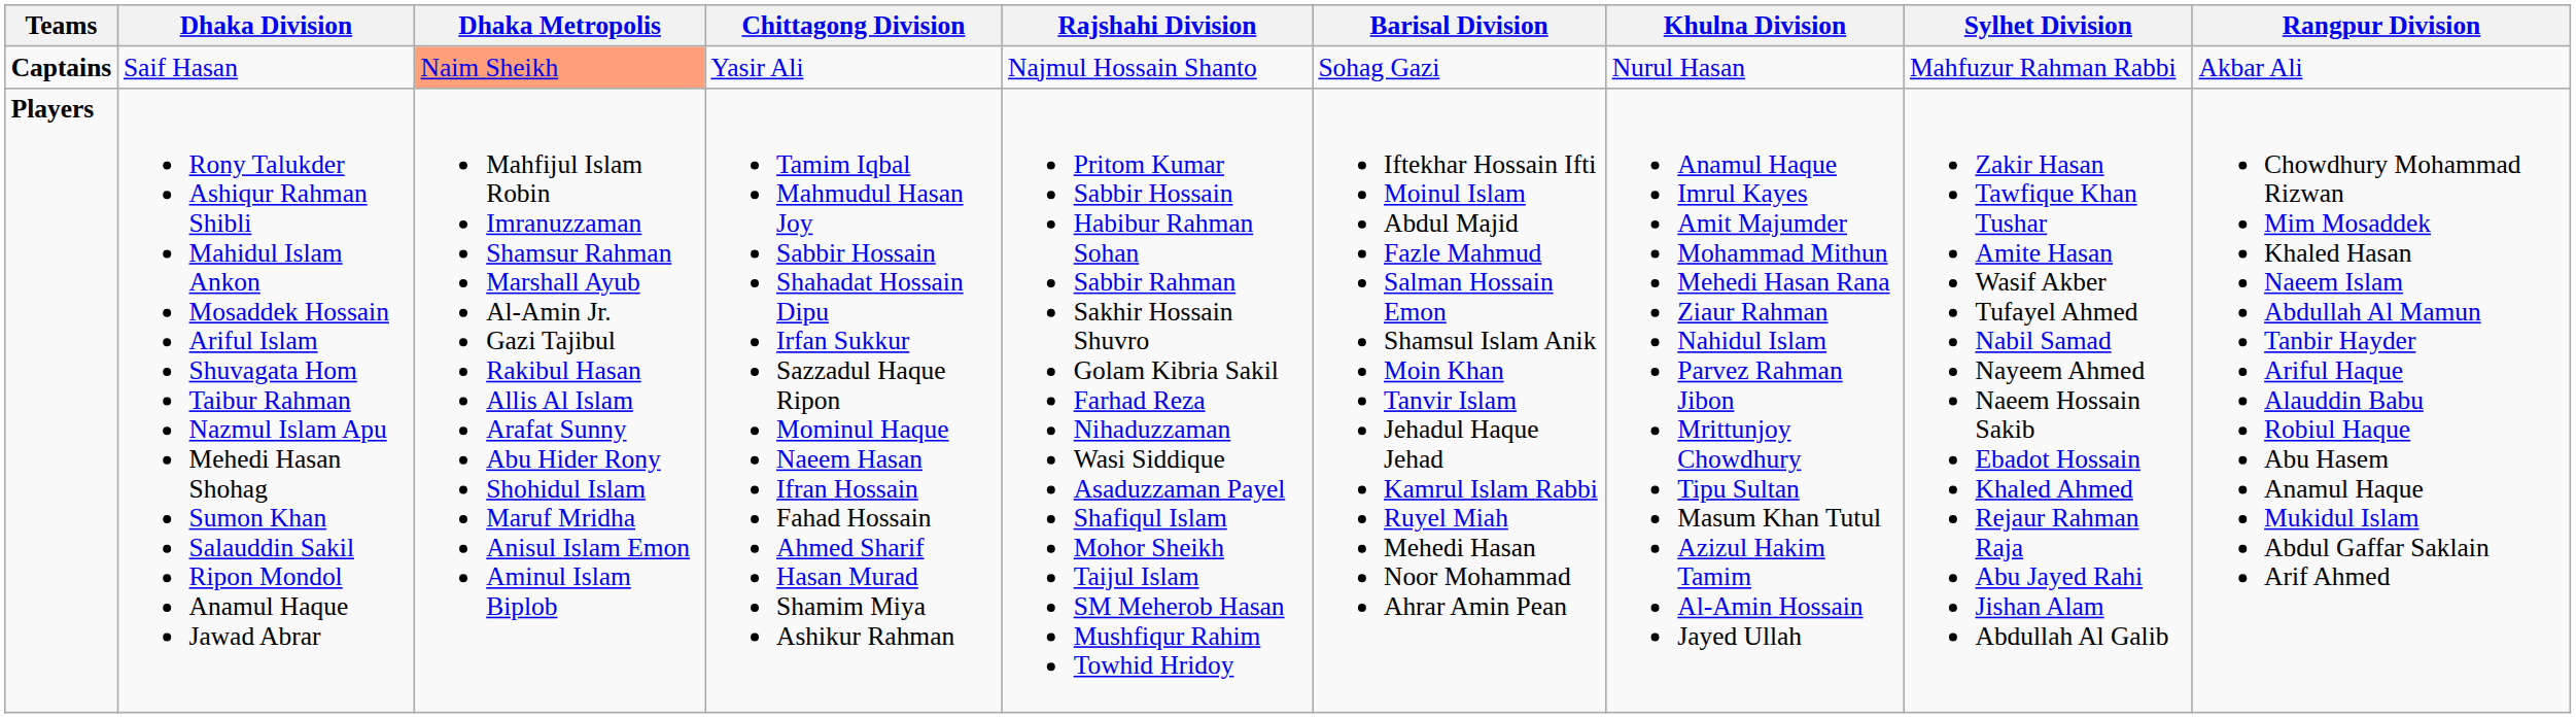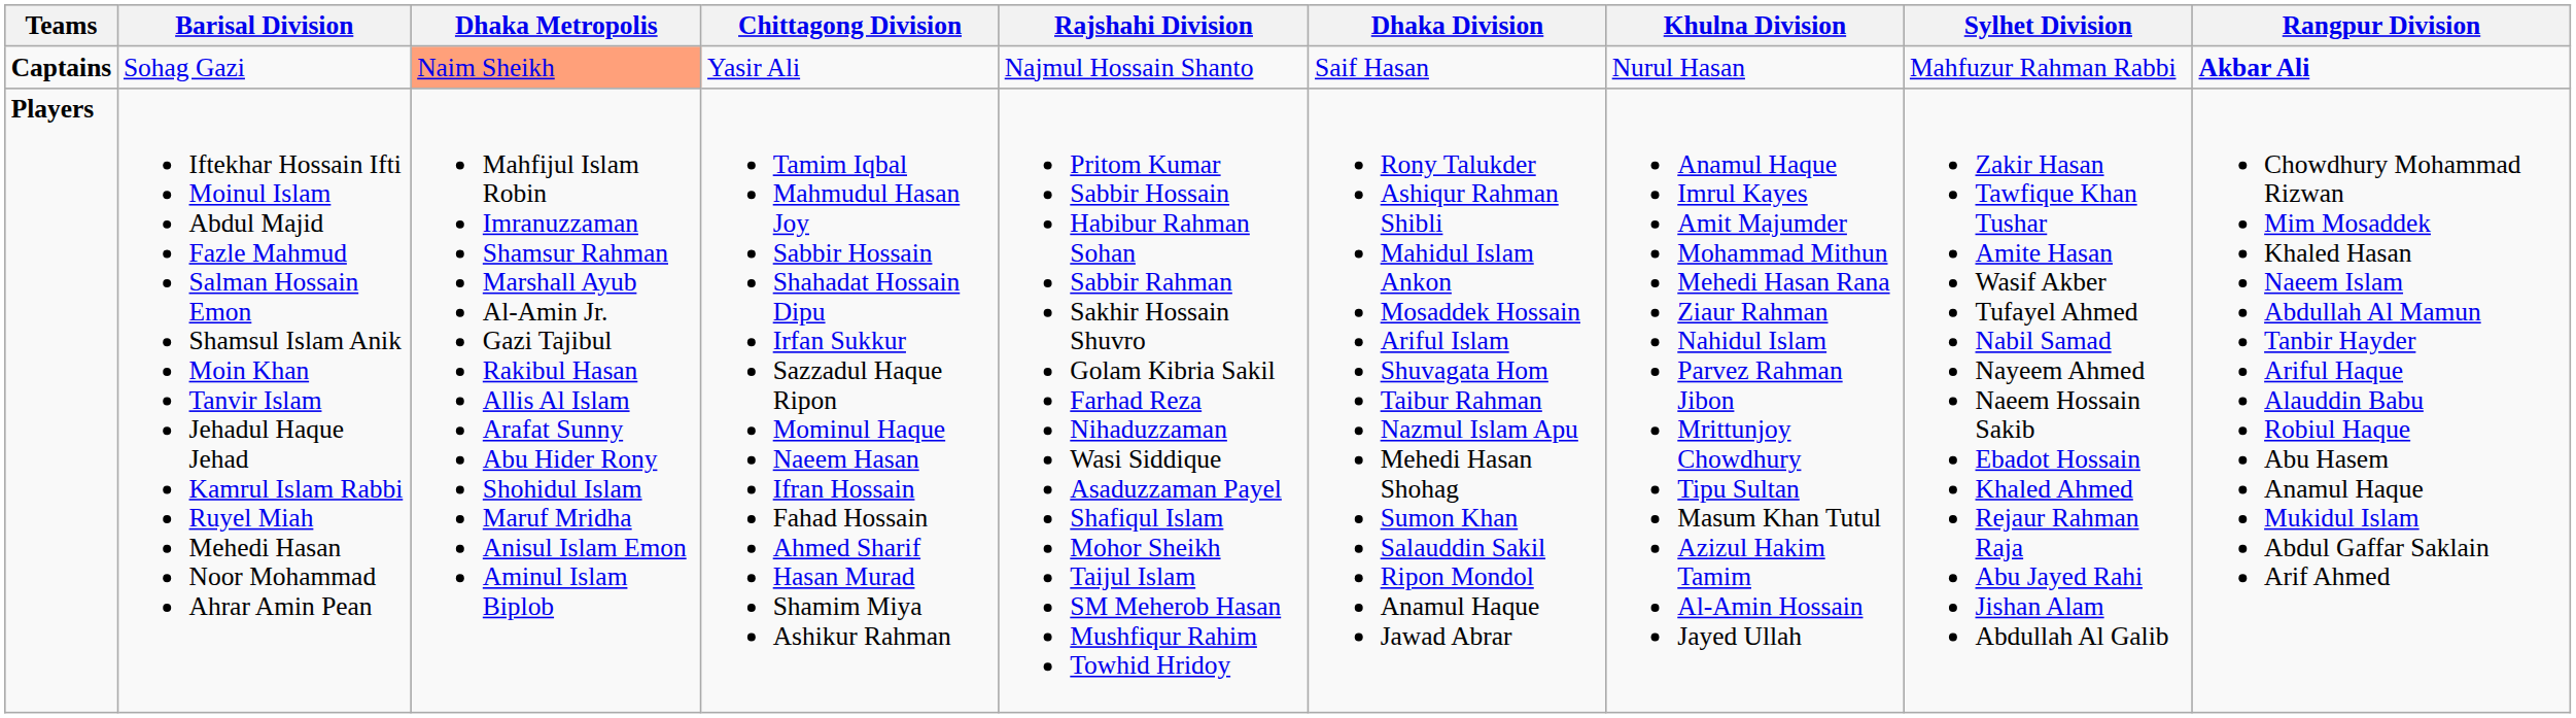columns swapped: Dhaka Division <-> Barisal Division
Captains | Rangpur Division: normal -> bold
